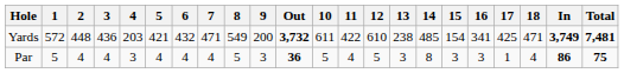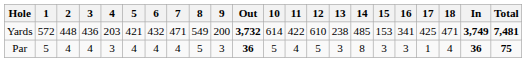Yards | 10: 611 -> 614
Yards | 15: 154 -> 153
Par | In: 86 -> 36
